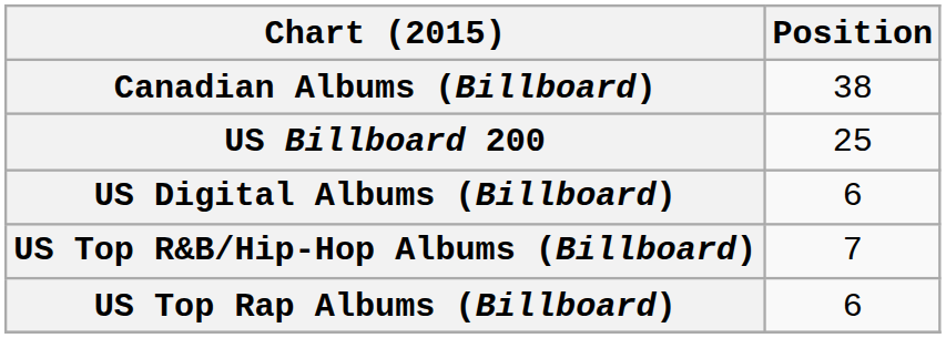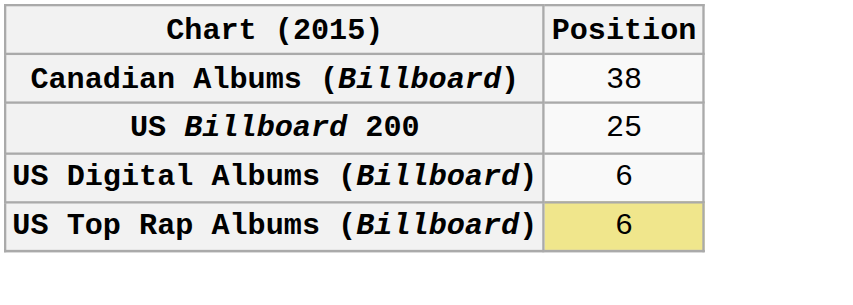- row: US Top R&B/Hip-Hop Albums (Billboard) | 7
US Top Rap Albums (Billboard) | Position: no background -> khaki background
